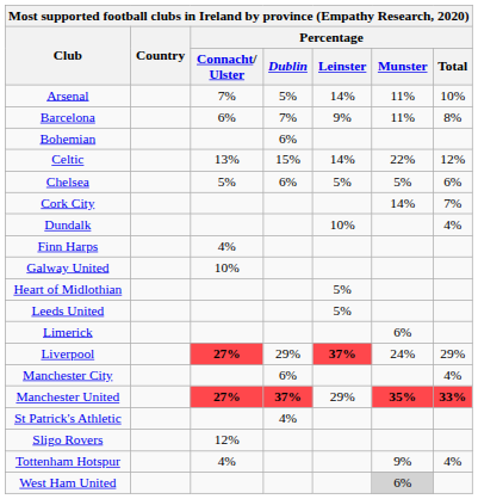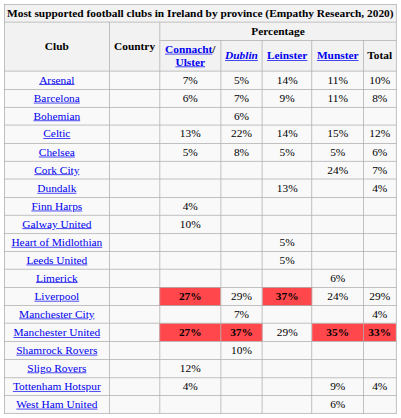Celtic | Percentage / Dublin: 15% -> 22%
Celtic | Percentage / Munster: 22% -> 15%
Chelsea | Percentage / Dublin: 6% -> 8%
Cork City | Percentage / Munster: 14% -> 24%
Dundalk | Percentage / Leinster: 10% -> 13%
Manchester City | Percentage / Dublin: 6% -> 7%
- row: St Patrick's Athletic | 4%
+ row: Shamrock Rovers | 10%
West Ham United | Percentage / Munster: lightgrey background -> no background
